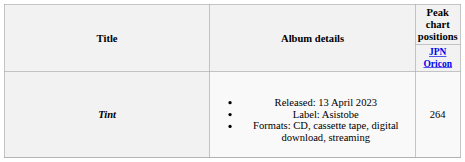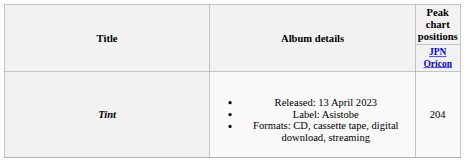Tint | Peak chart positions / JPN Oricon: 264 -> 204
